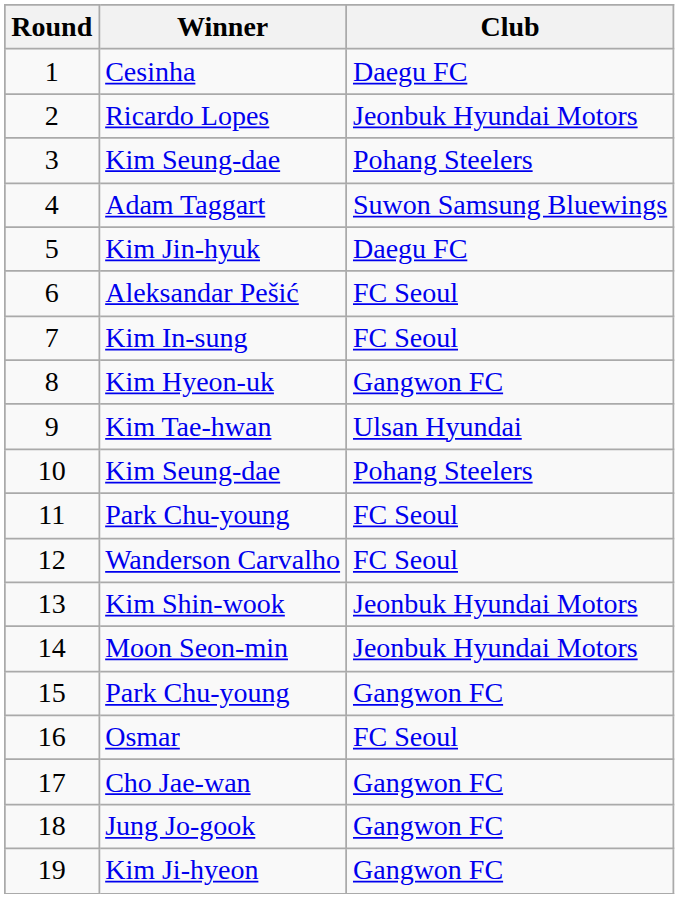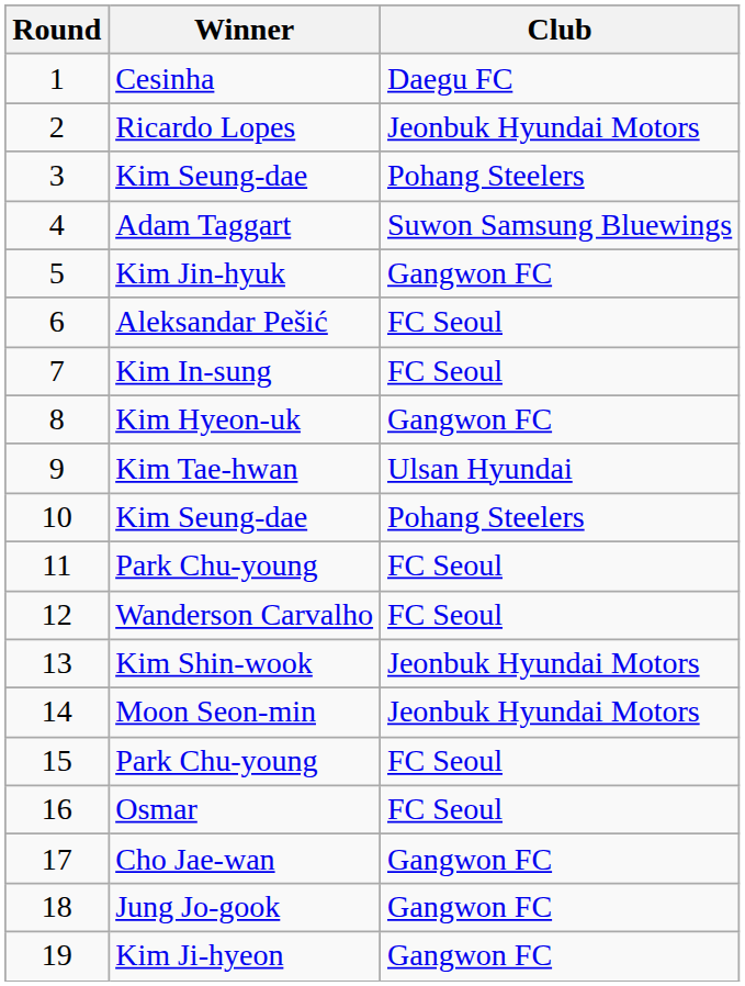5 | Club: Daegu FC -> Gangwon FC
15 | Club: Gangwon FC -> FC Seoul
